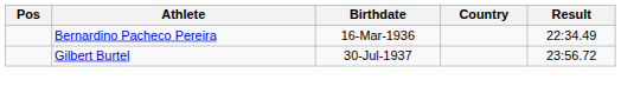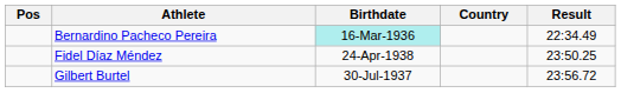Bernardino Pacheco Pereira | Birthdate: no background -> paleturquoise background
+ row: Fidel Díaz Méndez | 24-Apr-1938 | 23:50.25
